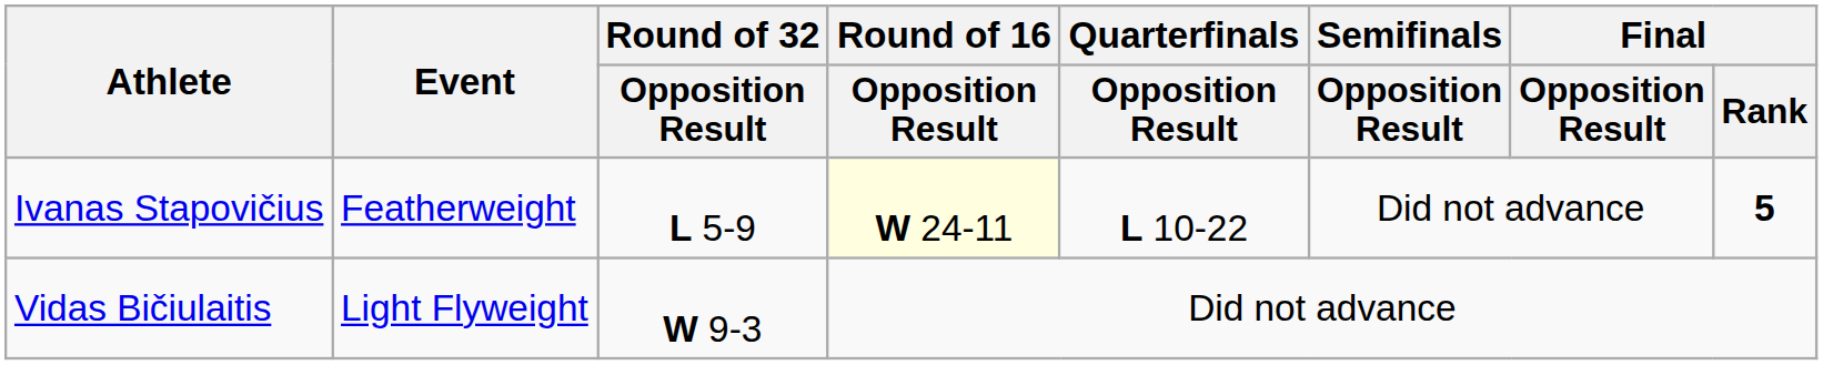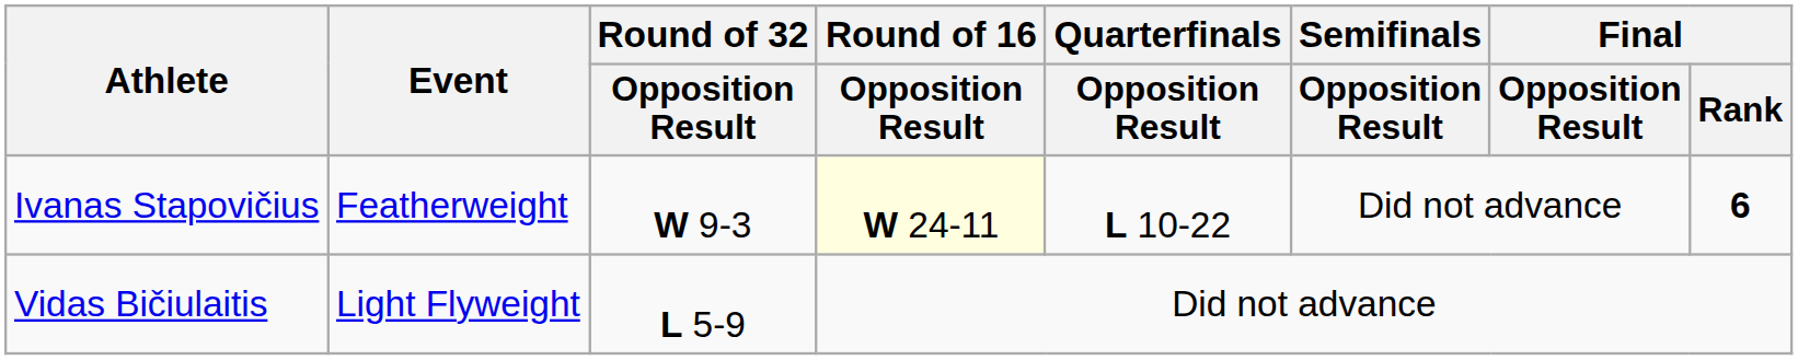Ivanas Stapovičius | Round of 32 / Opposition Result: L 5-9 -> W 9-3
Ivanas Stapovičius | Final / Rank: 5 -> 6
Vidas Bičiulaitis | Round of 32 / Opposition Result: W 9-3 -> L 5-9
